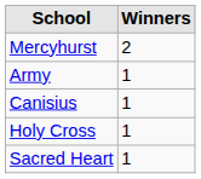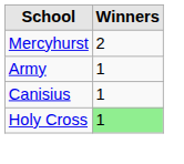Holy Cross | Winners: no background -> lightgreen background
- row: Sacred Heart | 1
